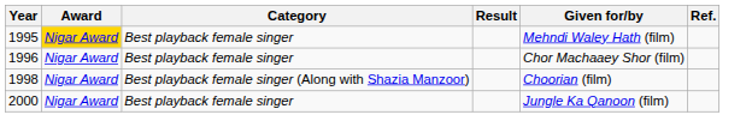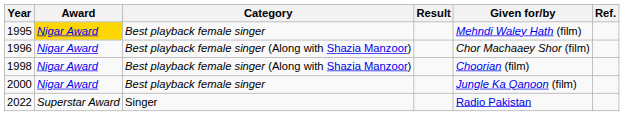1996 | Category: Best playback female singer -> Best playback female singer (Along with Shazia Manzoor)
+ row: 2022 | Superstar Award | Singer | Radio Pakistan
